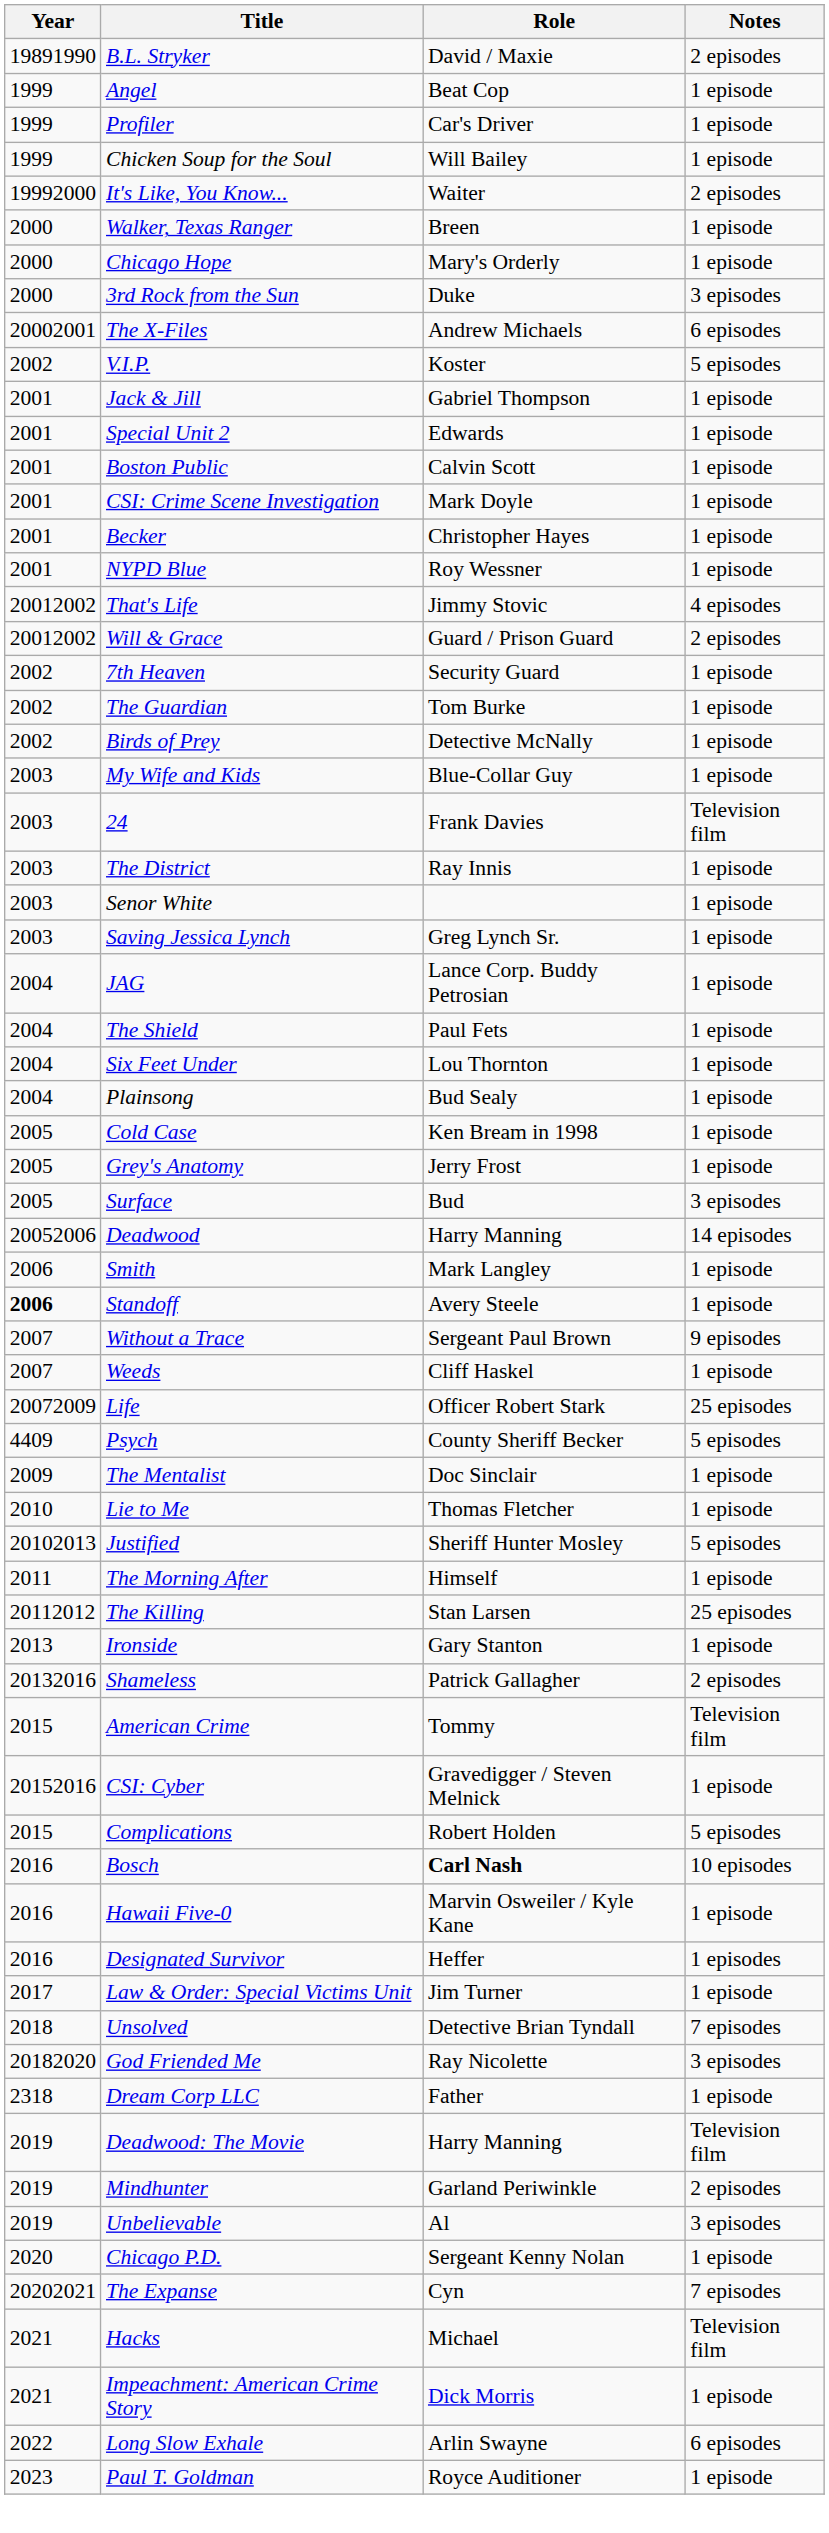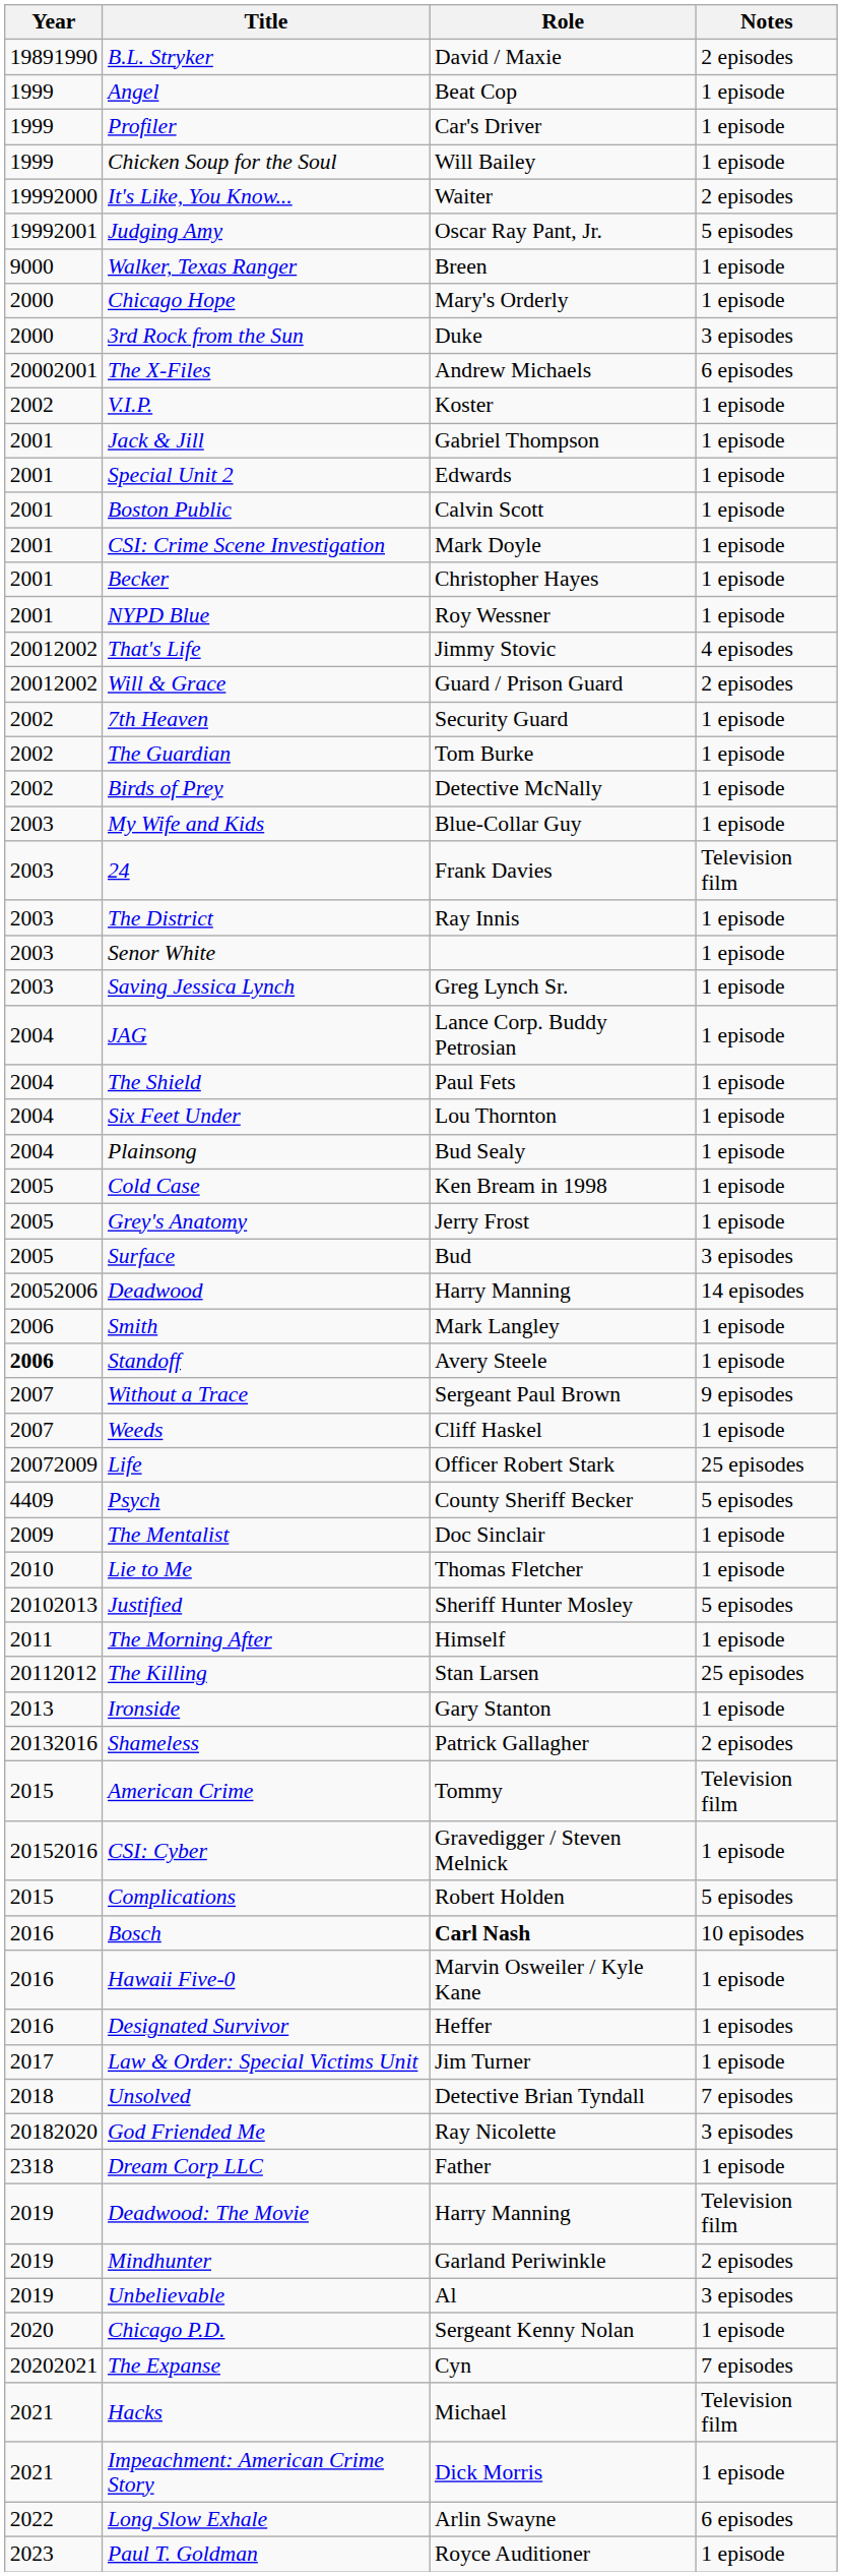+ row: 19992001 | Judging Amy | Oscar Ray Pant, Jr. | 5 episodes
Walker, Texas Ranger | Year: 2000 -> 9000
V.I.P. | Notes: 5 episodes -> 1 episode
